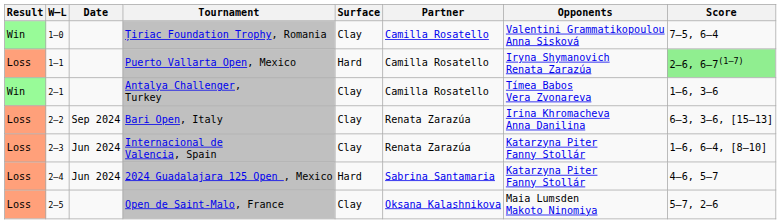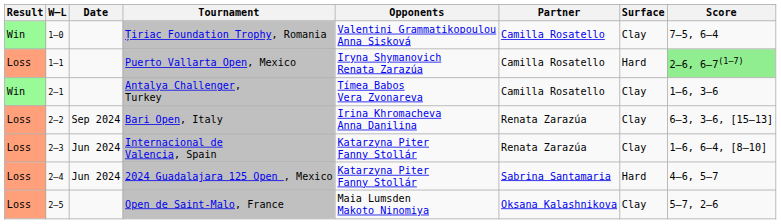columns swapped: Surface <-> Opponents
